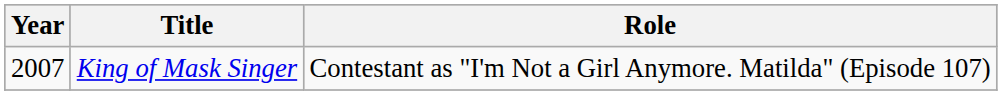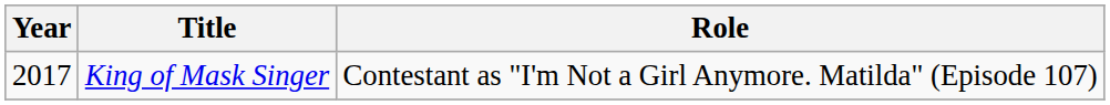King of Mask Singer | Year: 2007 -> 2017
